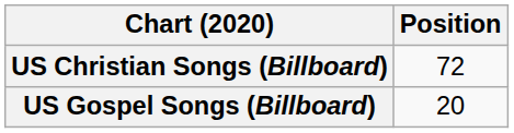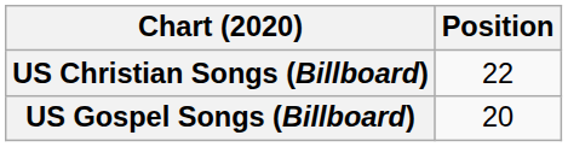US Christian Songs (Billboard) | Position: 72 -> 22
